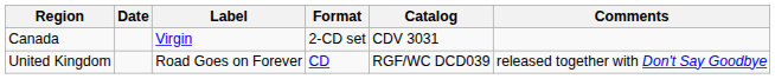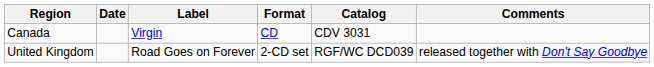Canada | Format: 2-CD set -> CD
United Kingdom | Format: CD -> 2-CD set
